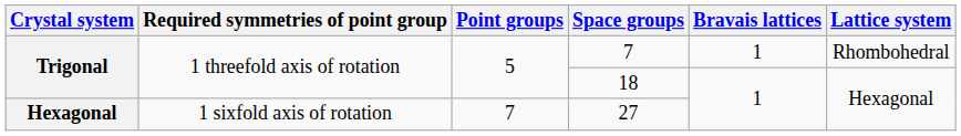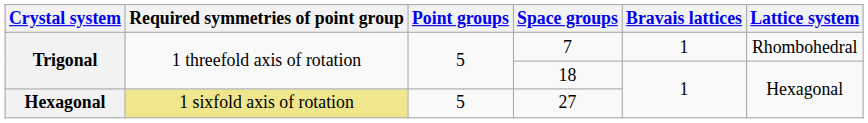27 | Required symmetries of point group: no background -> khaki background
27 | Point groups: 7 -> 5
